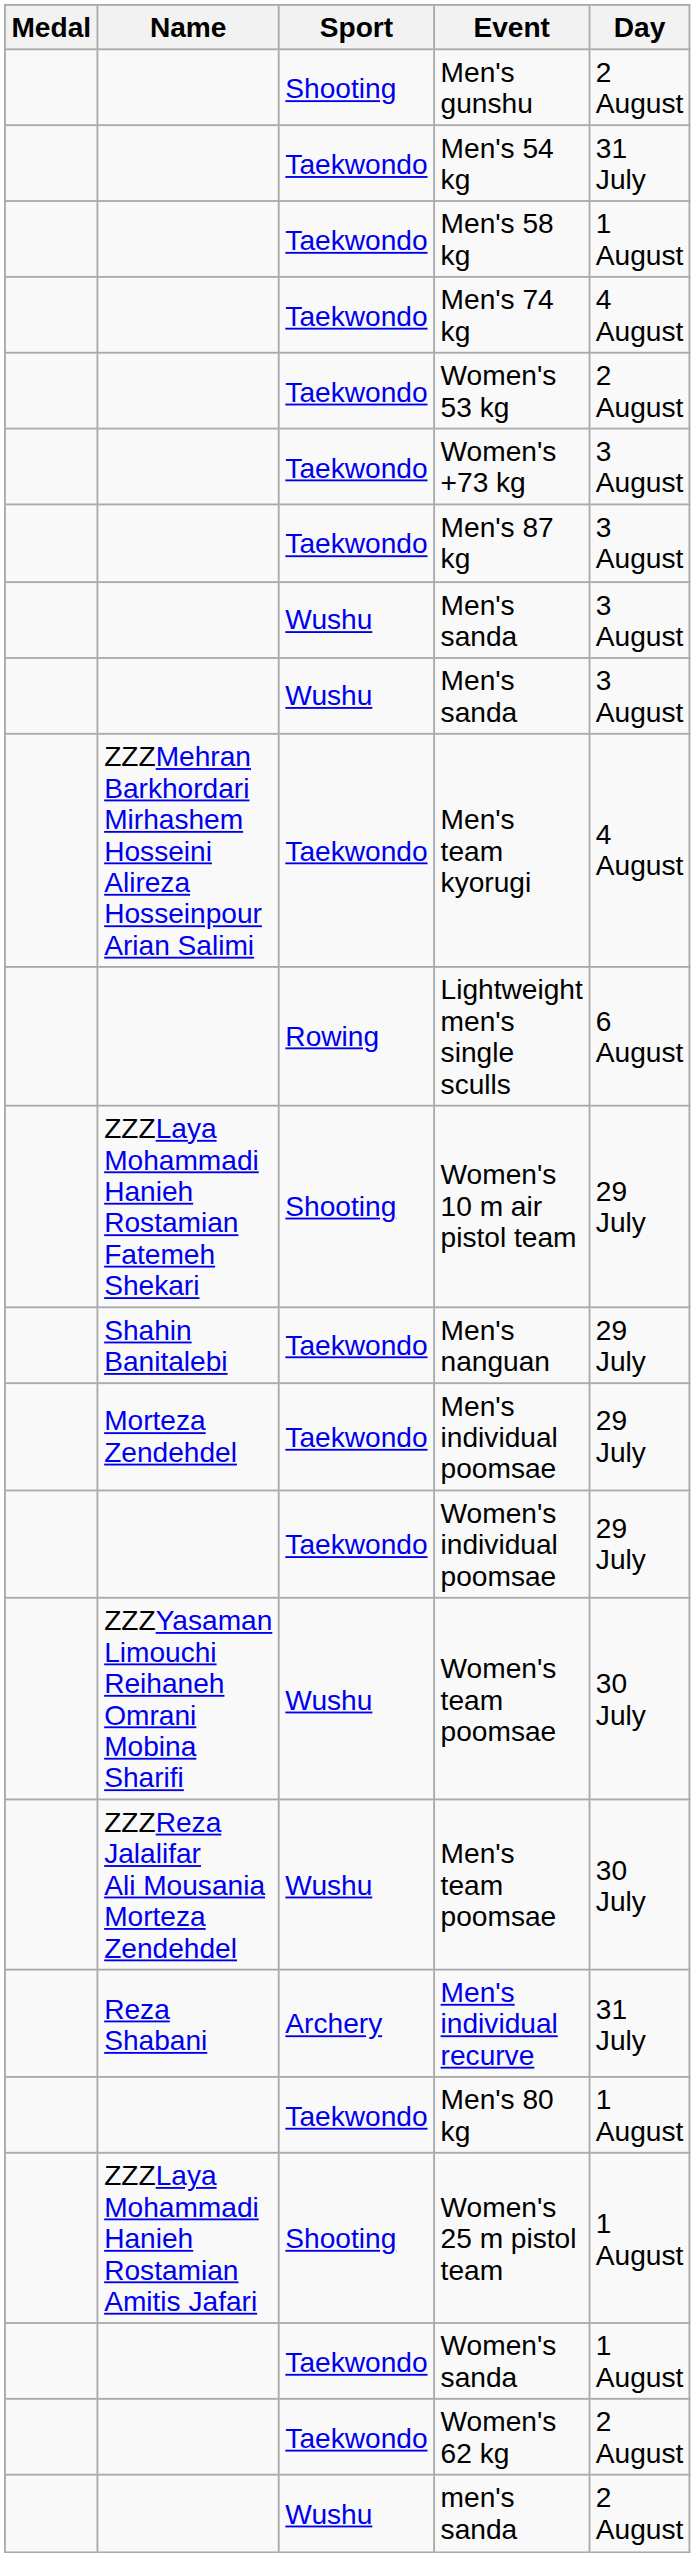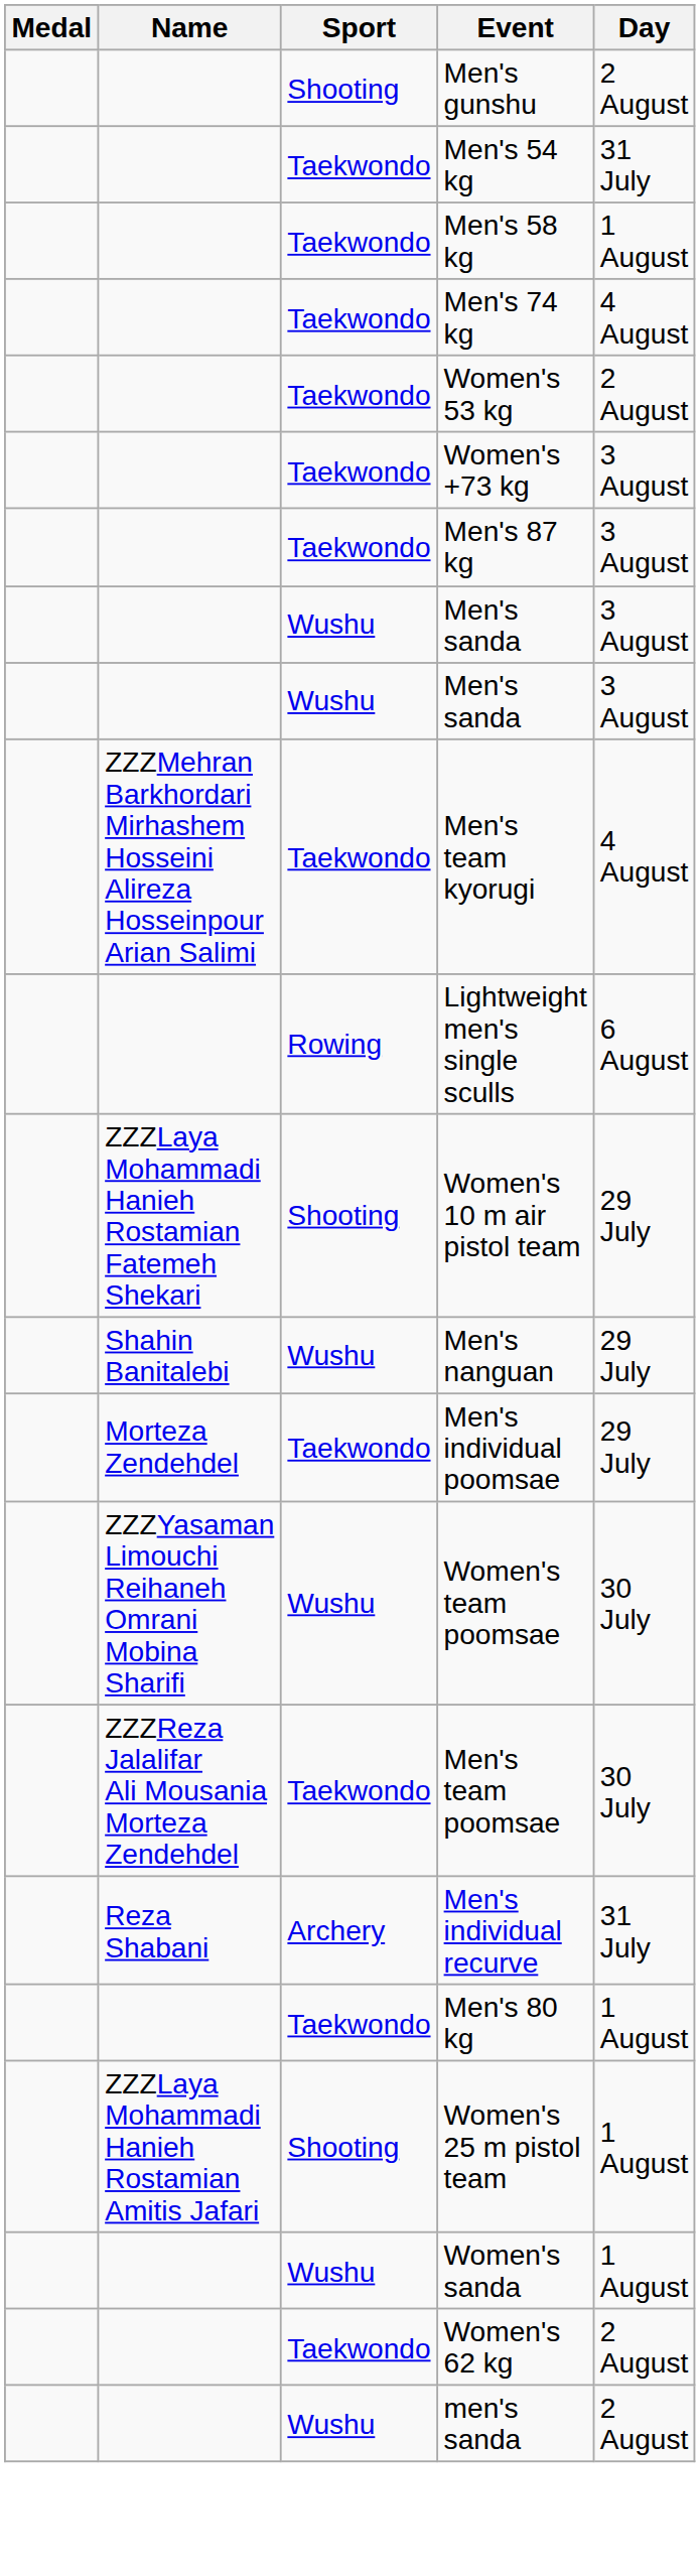Men's nanguan | Sport: Taekwondo -> Wushu
- row: Taekwondo | Women's individual poomsae | 29 July
Men's team poomsae | Sport: Wushu -> Taekwondo
Women's sanda | Sport: Taekwondo -> Wushu
